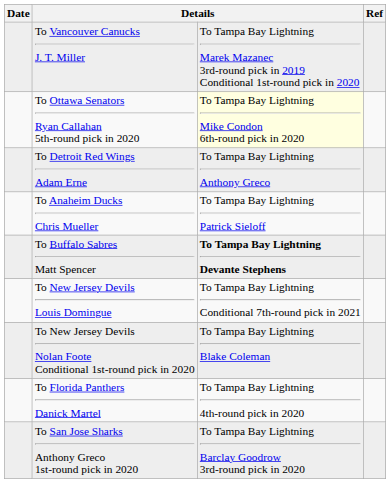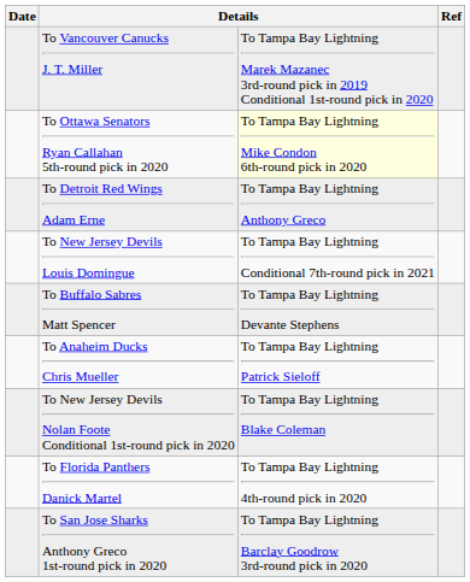rows swapped: To New Jersey Devils Louis Domingue <-> To Anaheim Ducks Chris Mueller
To Buffalo Sabres Matt Spencer | column 3: bold -> normal
